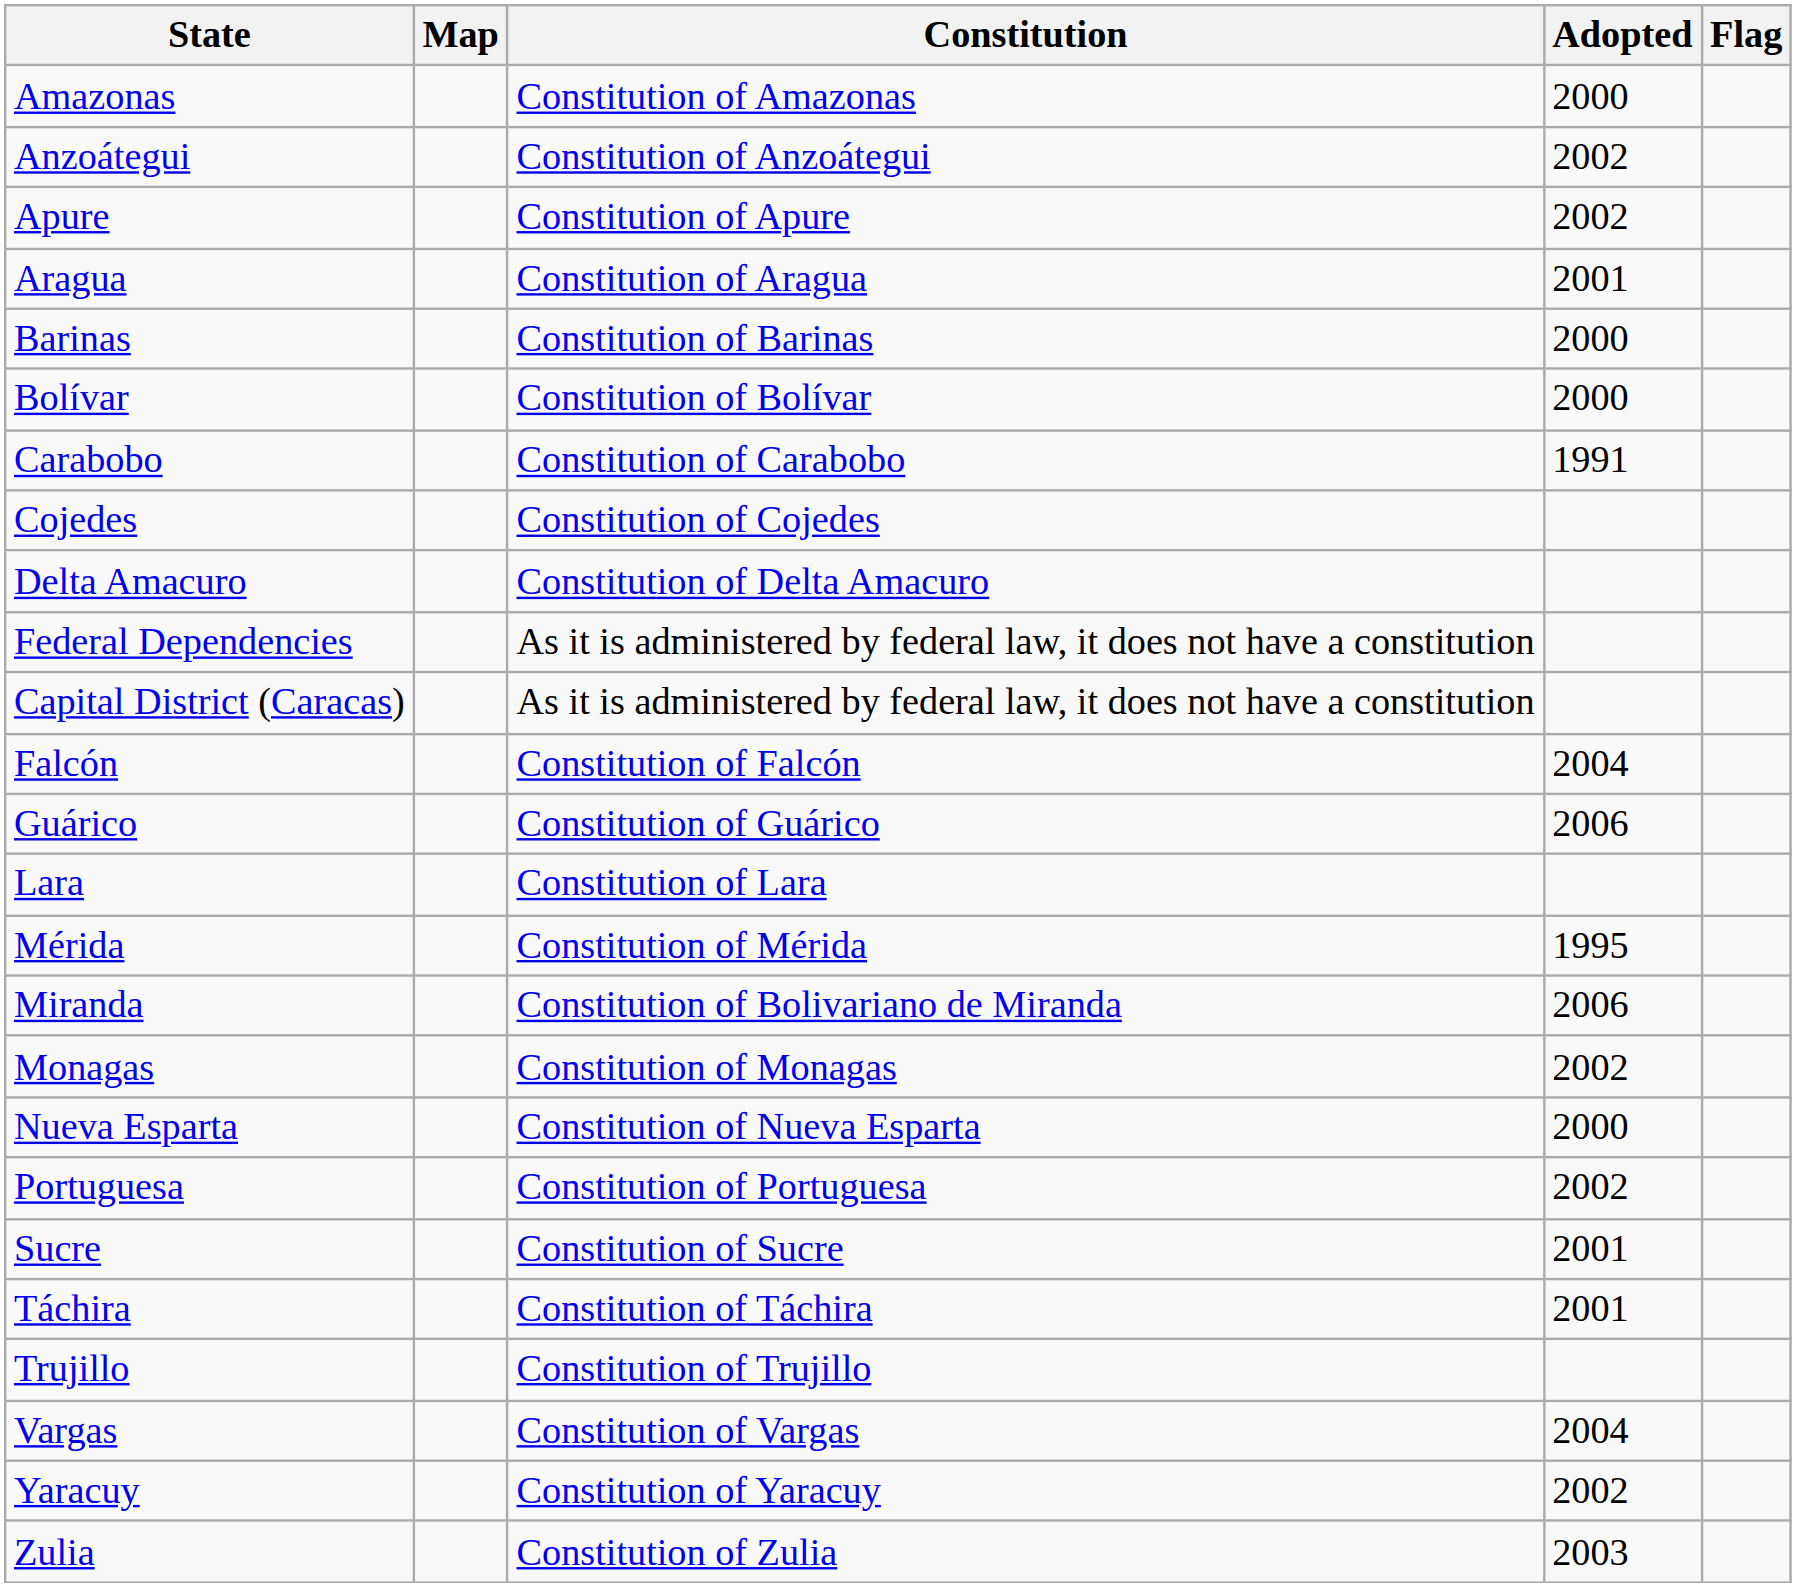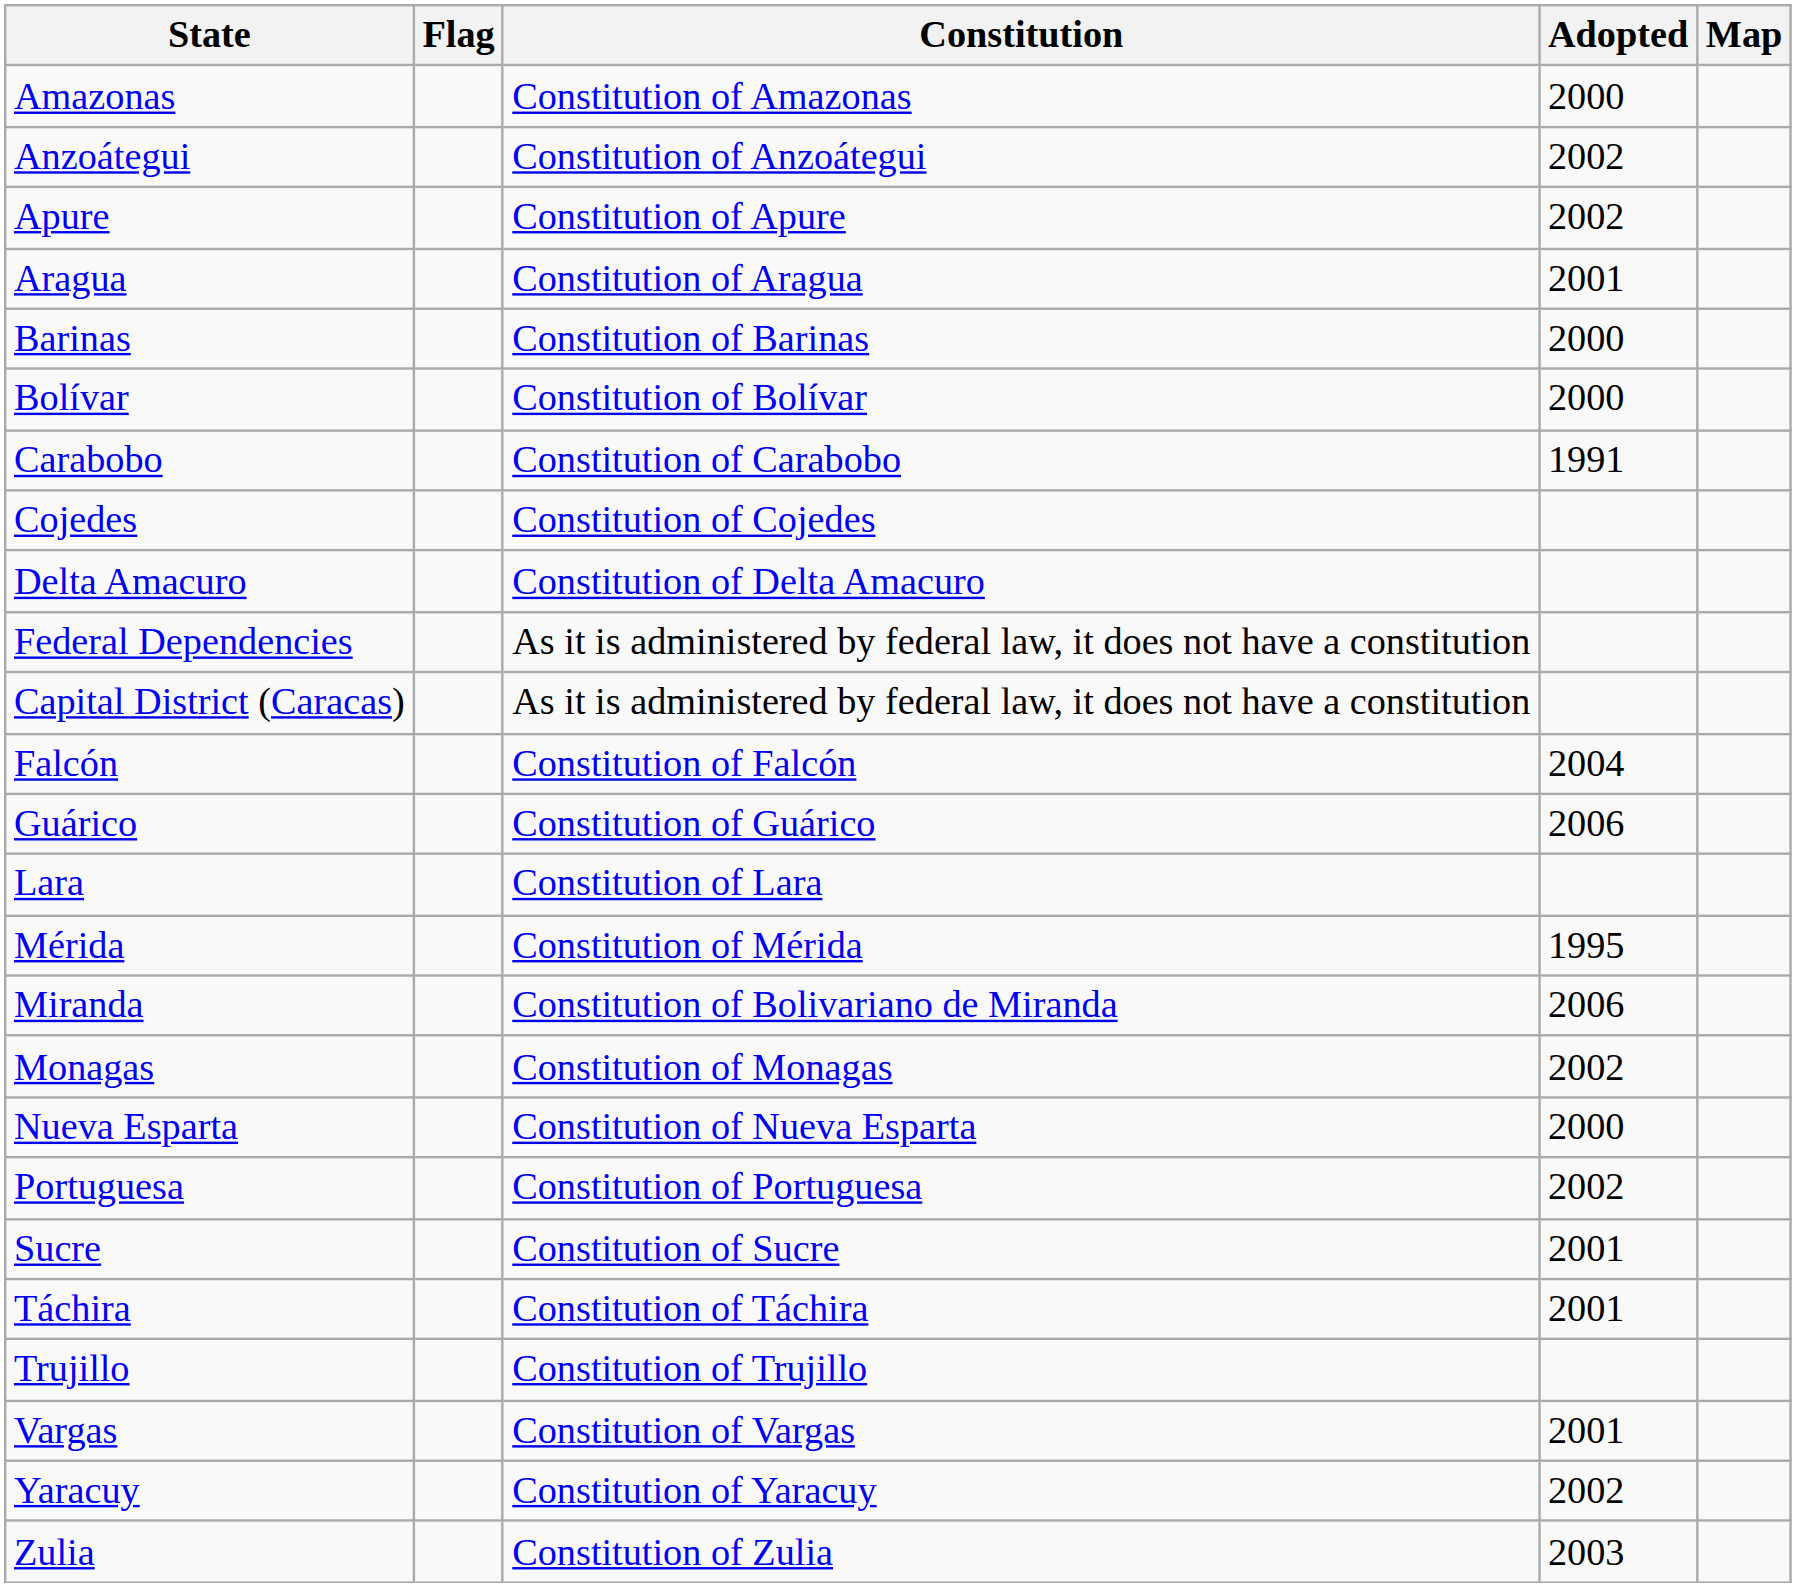columns swapped: Flag <-> Map
Vargas | Adopted: 2004 -> 2001
